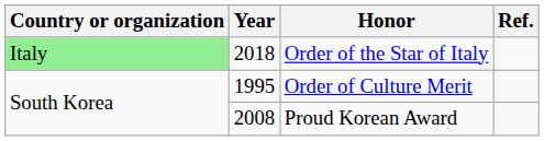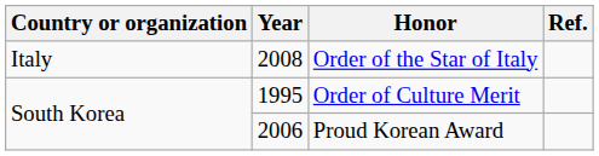Order of the Star of Italy | Country or organization: lightgreen background -> no background
Order of the Star of Italy | Year: 2018 -> 2008
Proud Korean Award | Year: 2008 -> 2006
